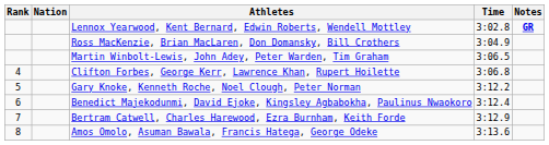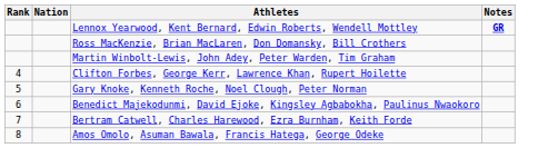- column: Time | 3:02.8 | 3:04.9 | 3:06.5 | 3:06.8 | 3:12.2 | 3:12.4 | 3:12.9 | 3:13.6
